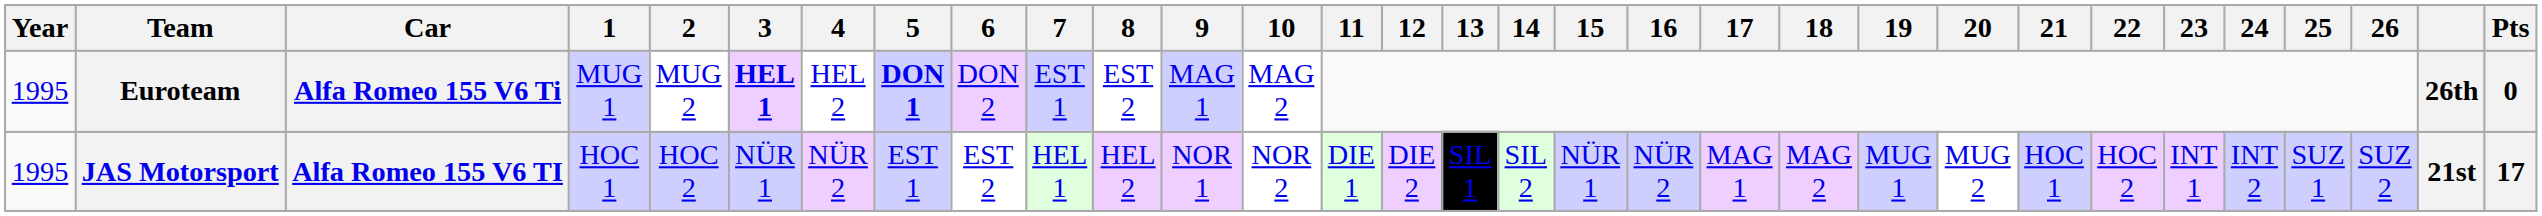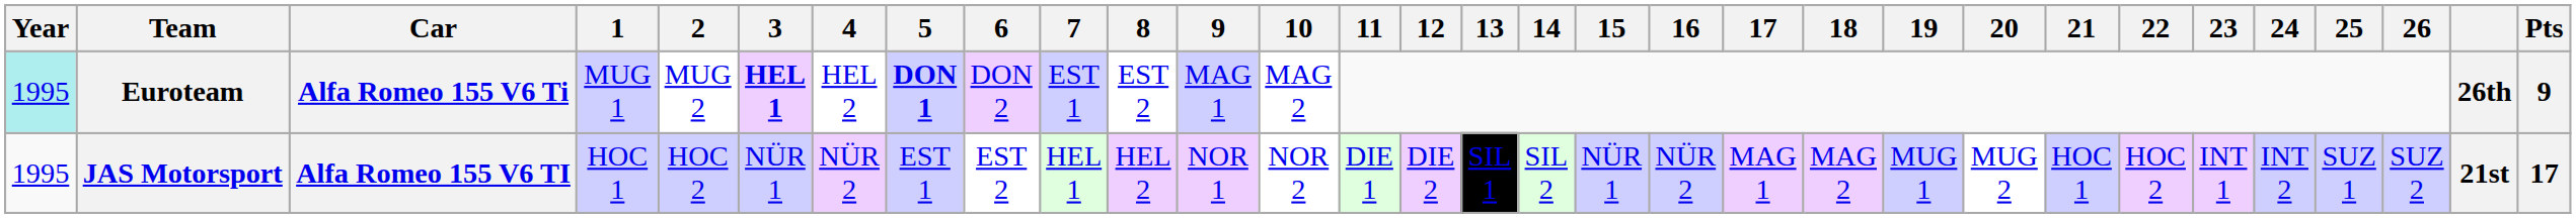Euroteam | Year: no background -> paleturquoise background
Euroteam | Pts: 0 -> 9
